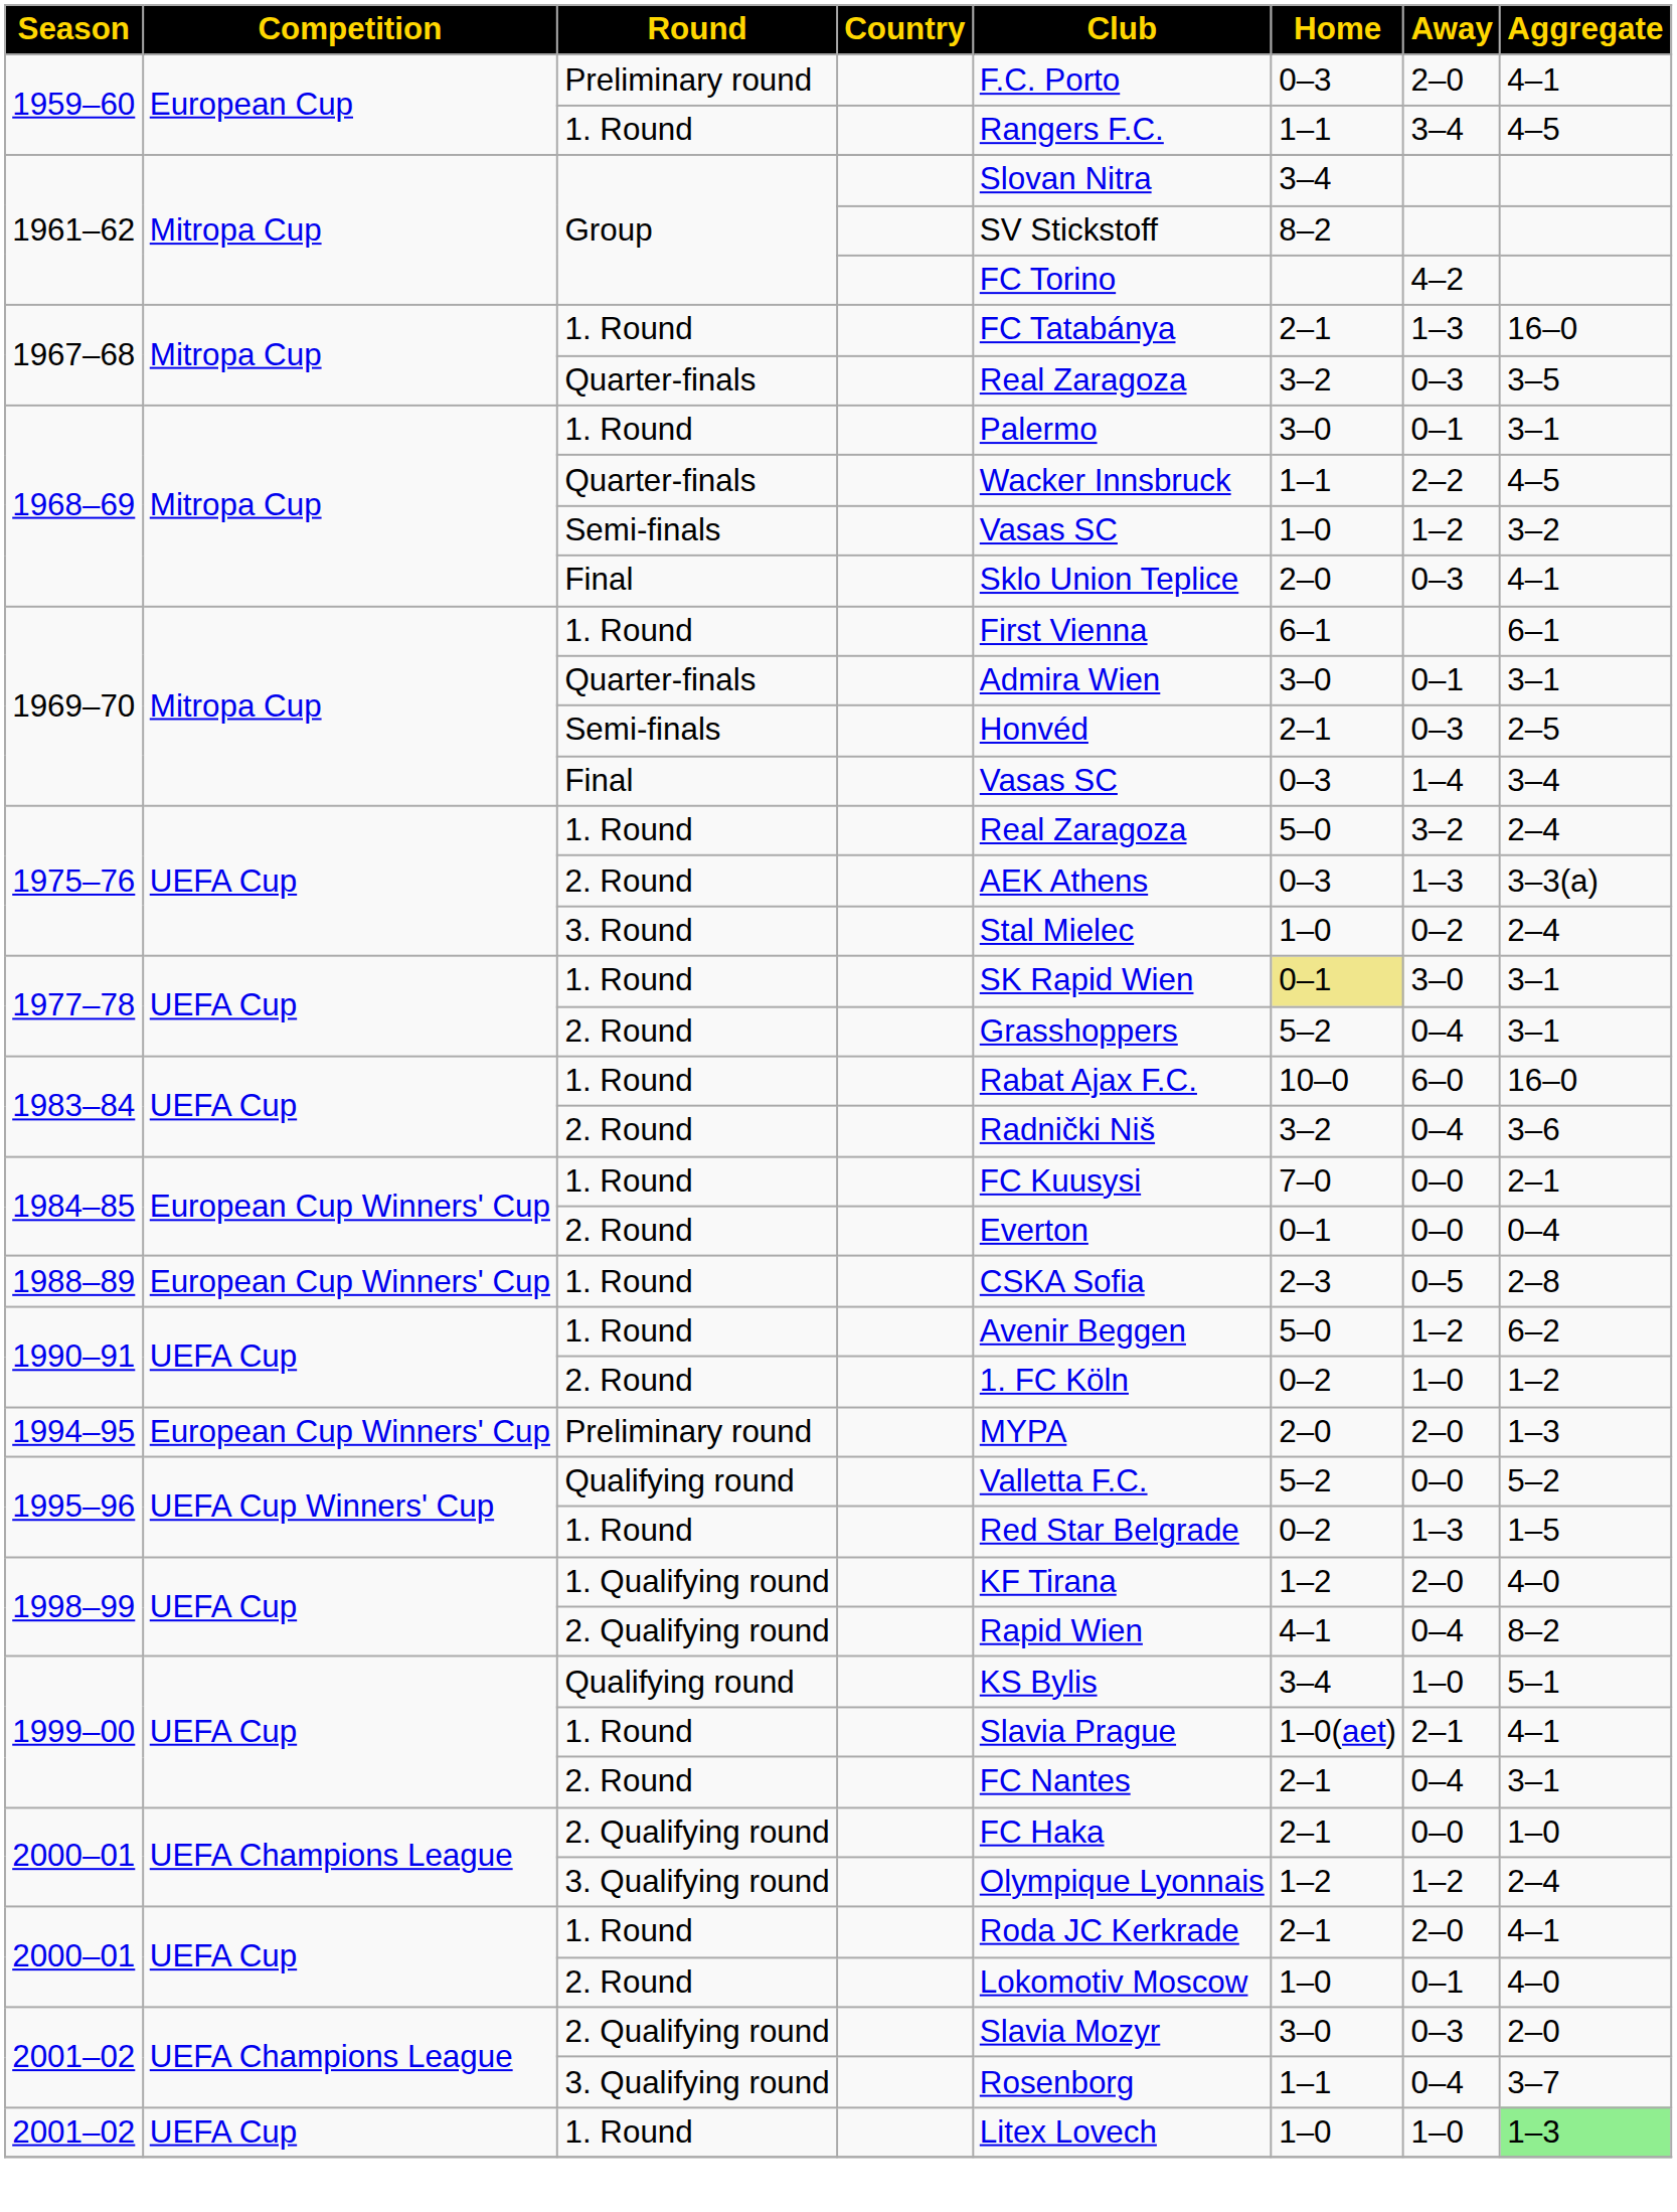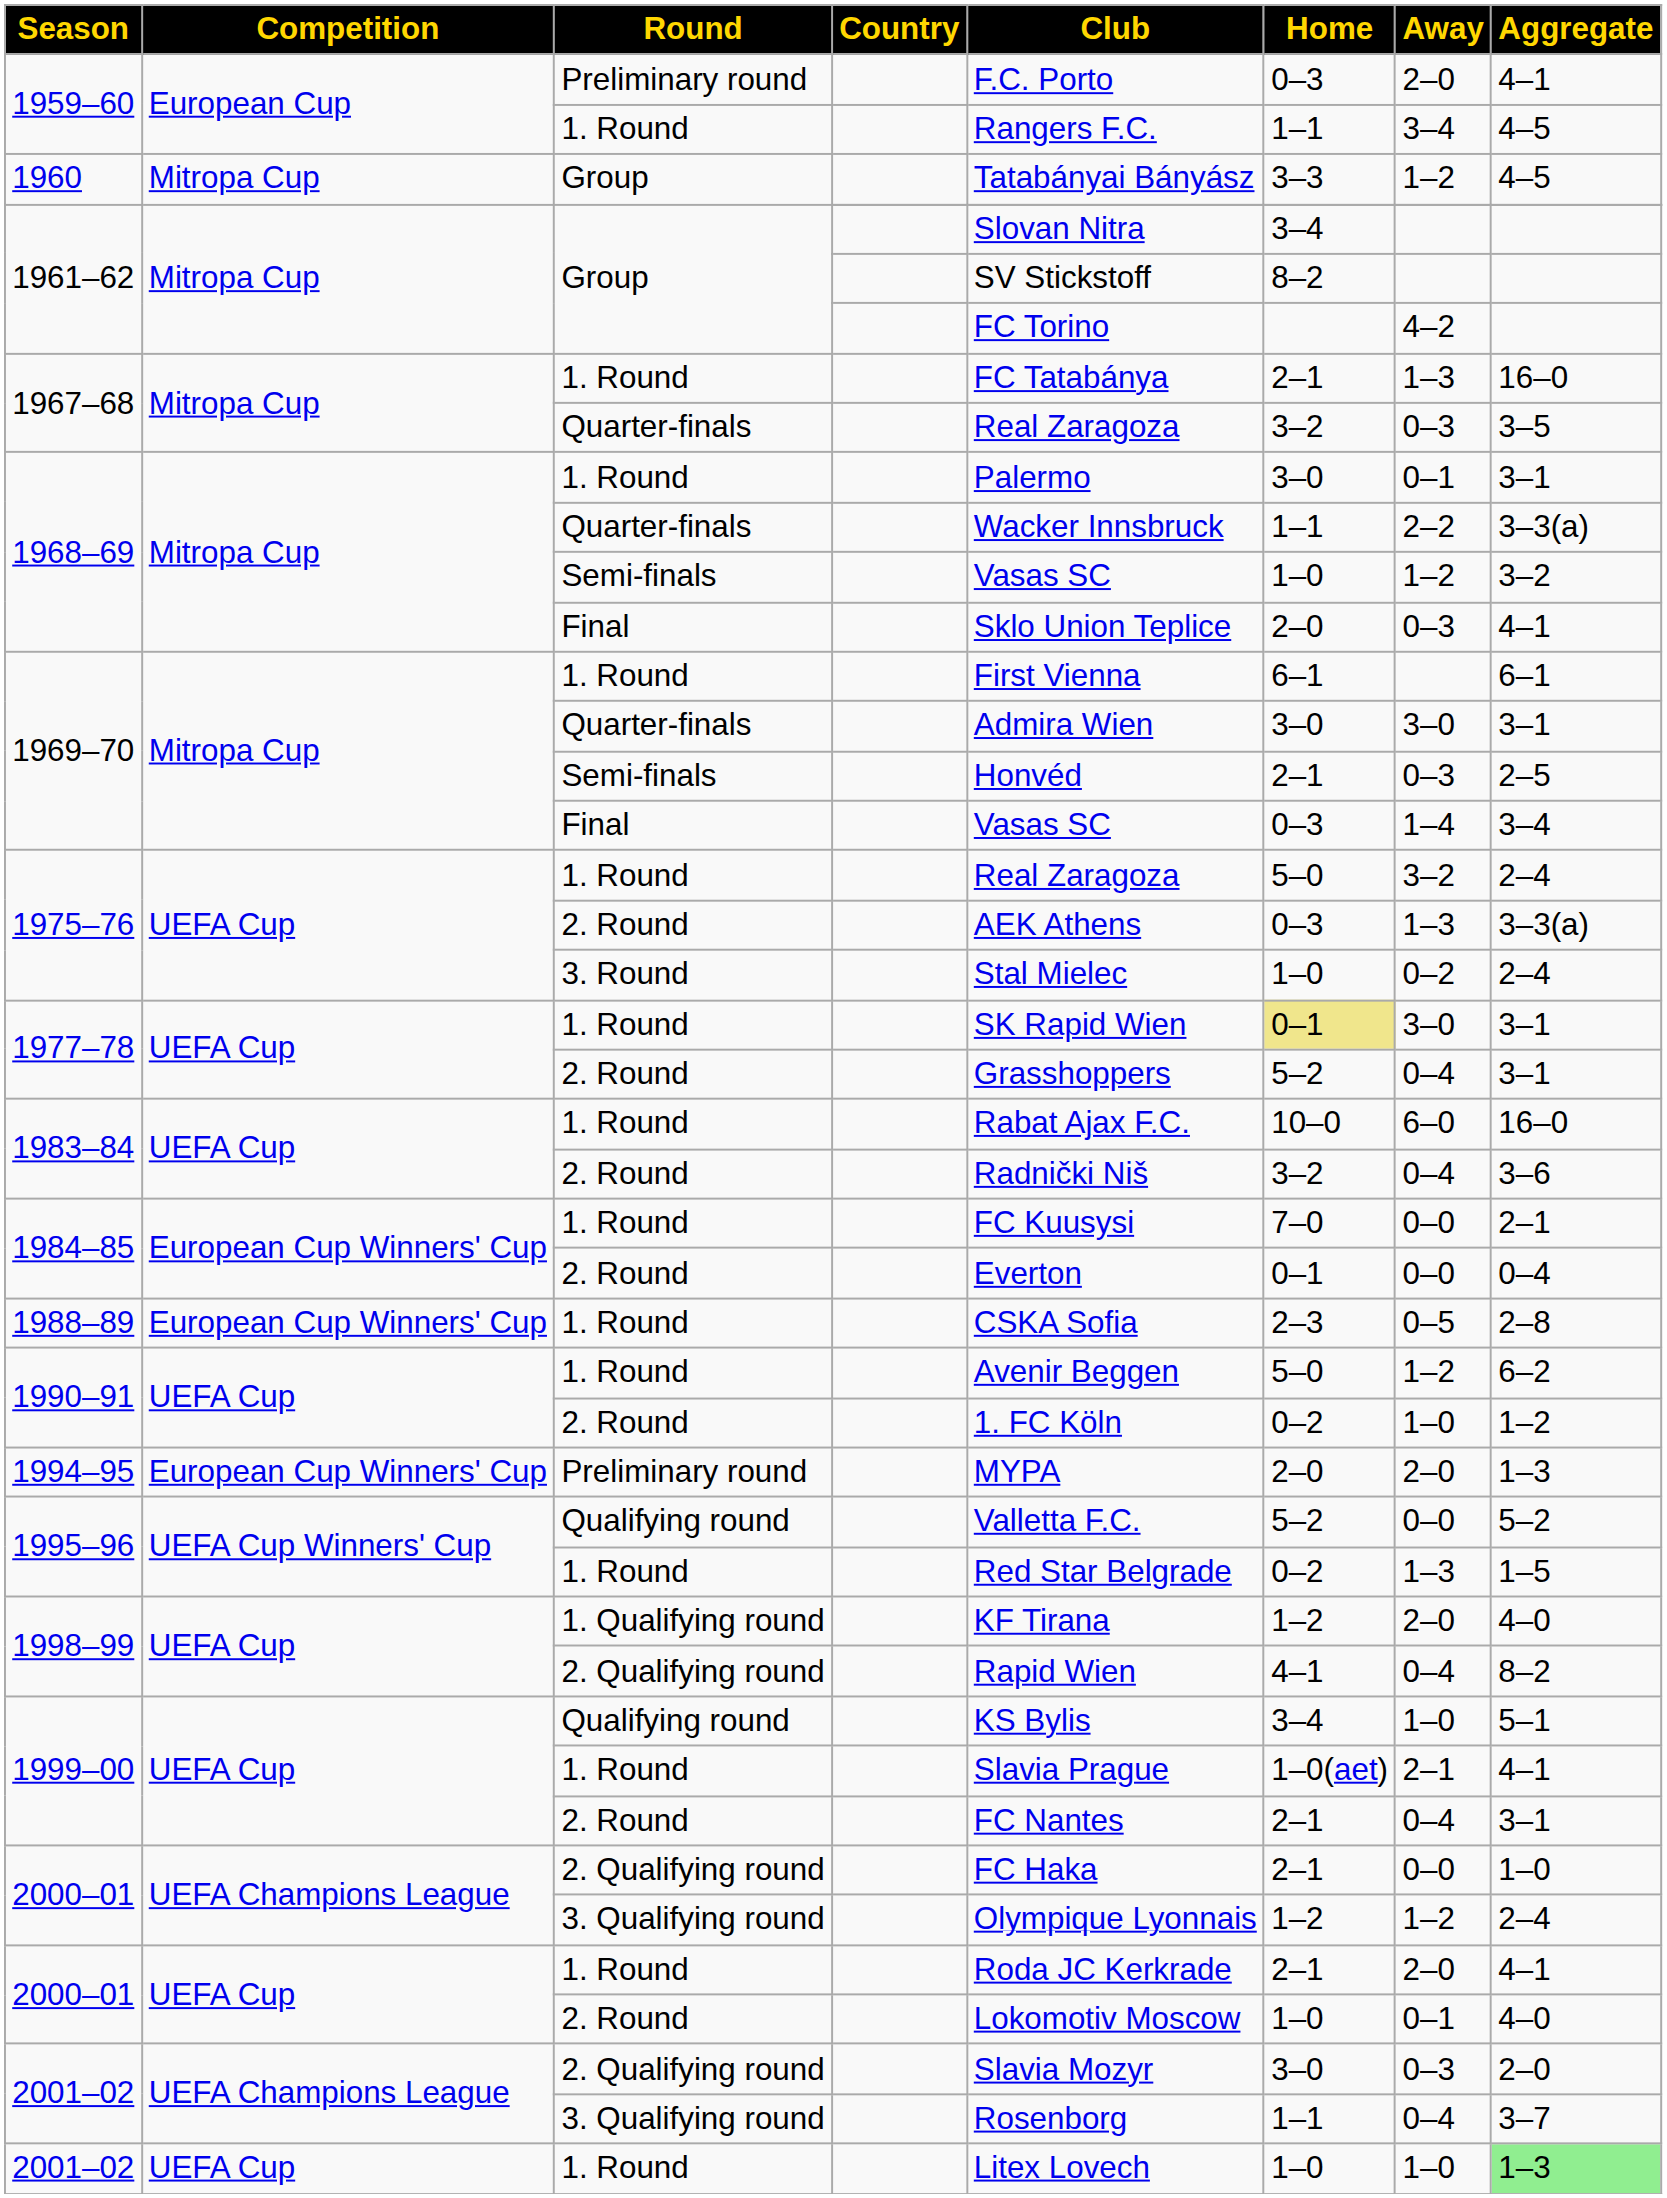+ row: 1960 | Mitropa Cup | Group | Tatabányai Bányász | 3–3 | 1–2 | 4–5
1968–69 / Quarter-finals | Aggregate: 4–5 -> 3–3(a)
1969–70 / Quarter-finals | Away: 0–1 -> 3–0
